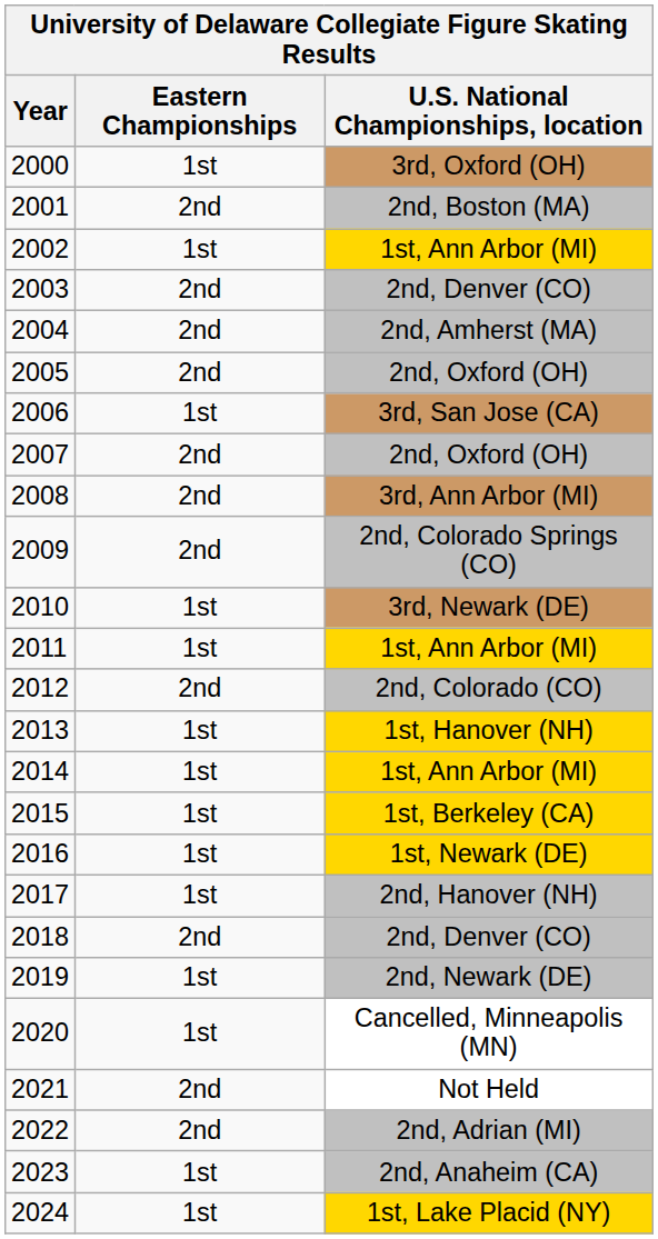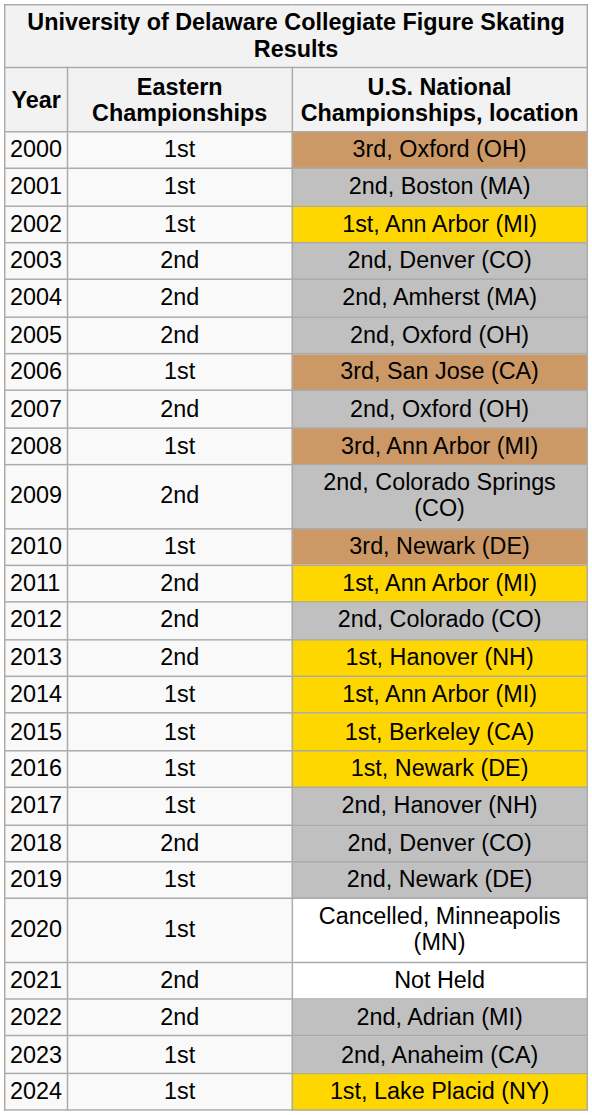2001 | Eastern Championships: 2nd -> 1st
2008 | Eastern Championships: 2nd -> 1st
2011 | Eastern Championships: 1st -> 2nd
2013 | Eastern Championships: 1st -> 2nd
